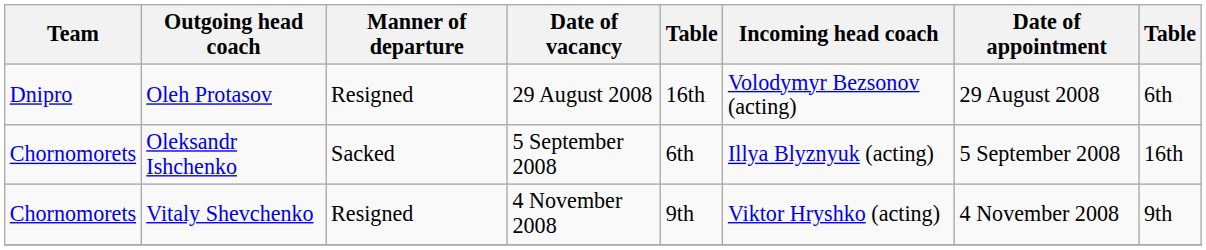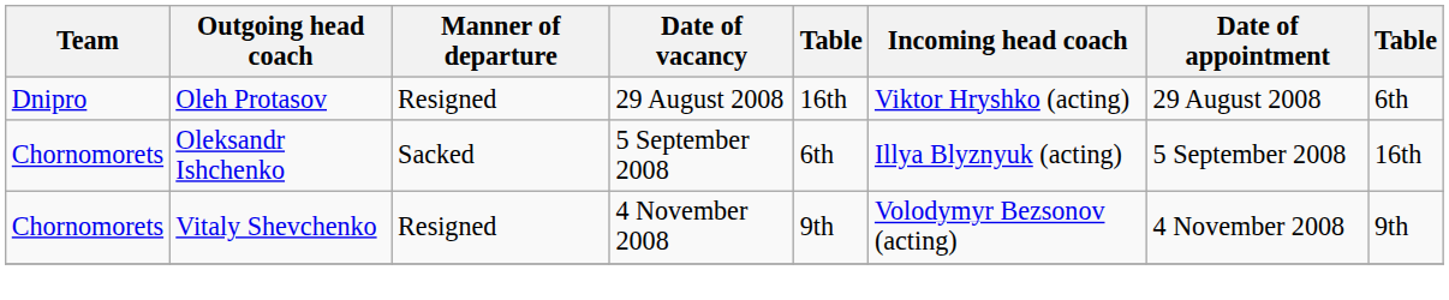Oleh Protasov | Incoming head coach: Volodymyr Bezsonov (acting) -> Viktor Hryshko (acting)
Vitaly Shevchenko | Incoming head coach: Viktor Hryshko (acting) -> Volodymyr Bezsonov (acting)
